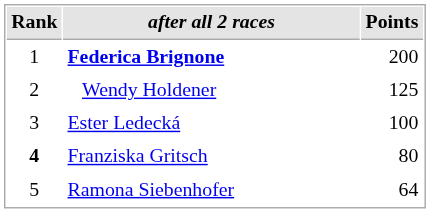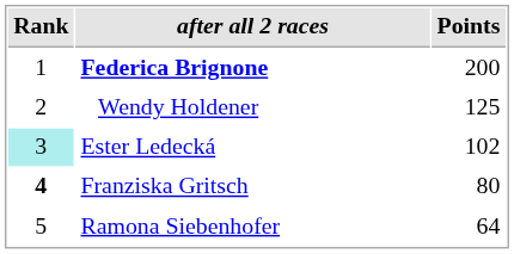Ester Ledecká | Rank: no background -> paleturquoise background
Ester Ledecká | Points: 100 -> 102
